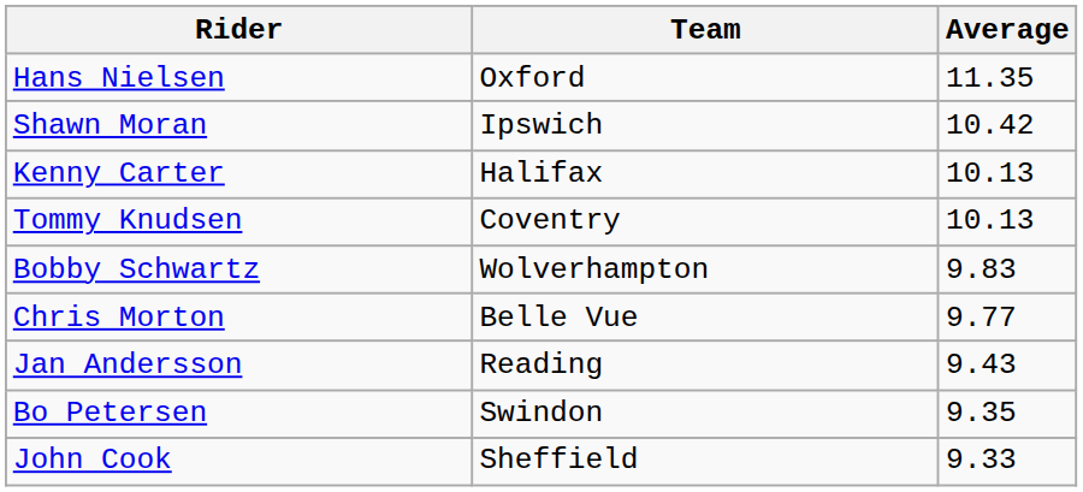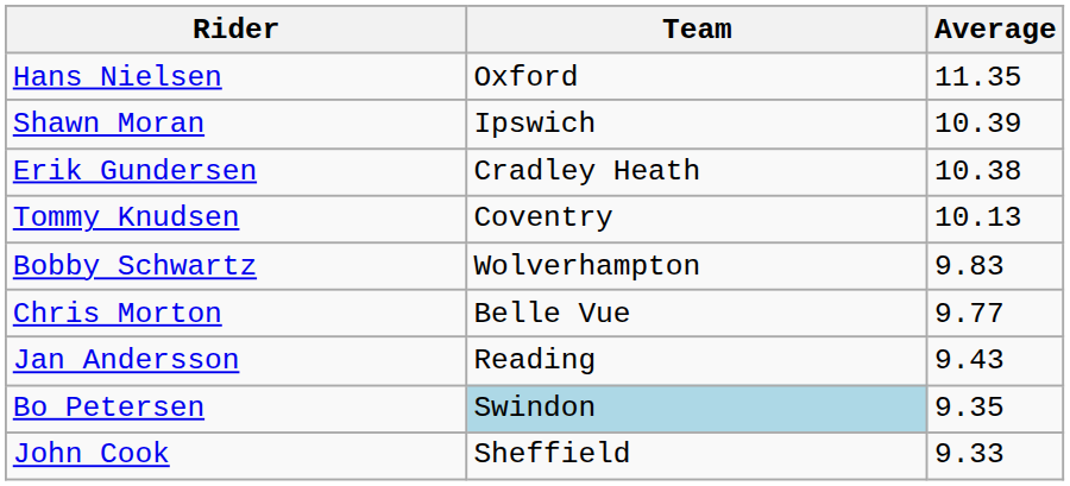Shawn Moran | Average: 10.42 -> 10.39
+ row: Erik Gundersen | Cradley Heath | 10.38
- row: Kenny Carter | Halifax | 10.13
Bo Petersen | Team: no background -> lightblue background
